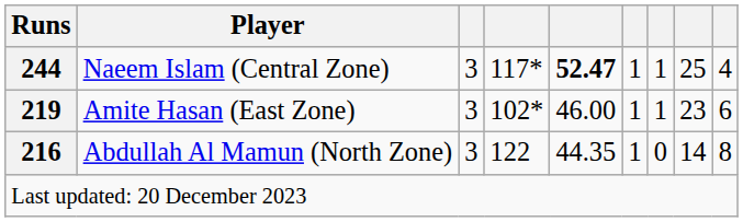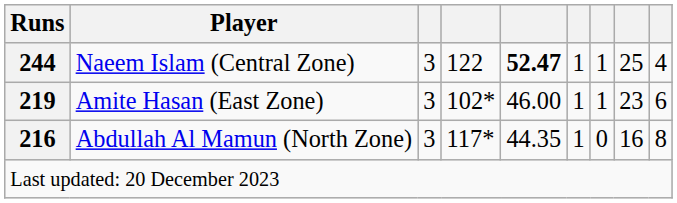Naeem Islam (Central Zone) | column 4: 117* -> 122
Abdullah Al Mamun (North Zone) | column 4: 122 -> 117*
Abdullah Al Mamun (North Zone) | column 8: 14 -> 16
